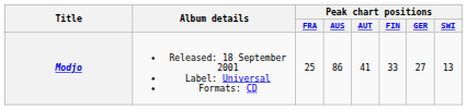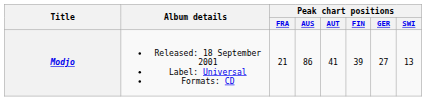Modjo | Peak chart positions / FRA: 25 -> 21
Modjo | Peak chart positions / FIN: 33 -> 39
